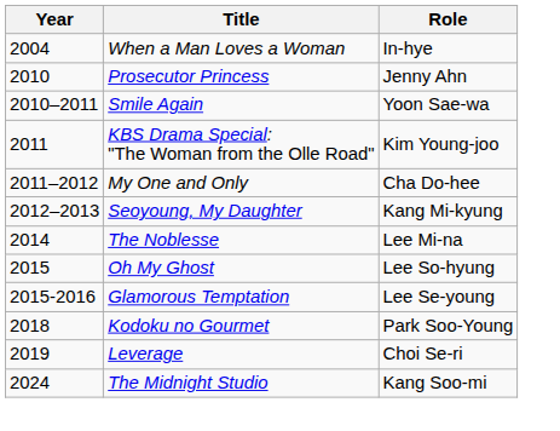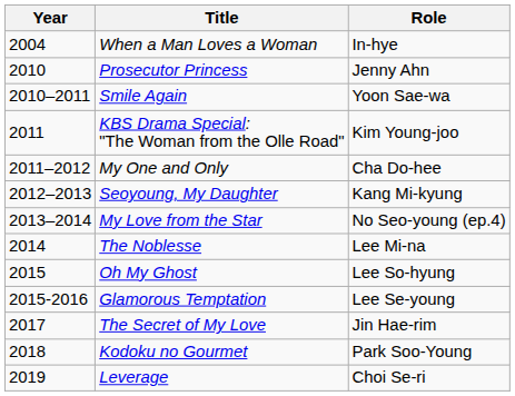+ row: 2013–2014 | My Love from the Star | No Seo-young (ep.4)
+ row: 2017 | The Secret of My Love | Jin Hae-rim
- row: 2024 | The Midnight Studio | Kang Soo-mi
